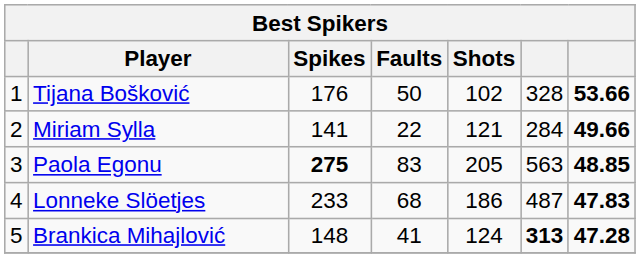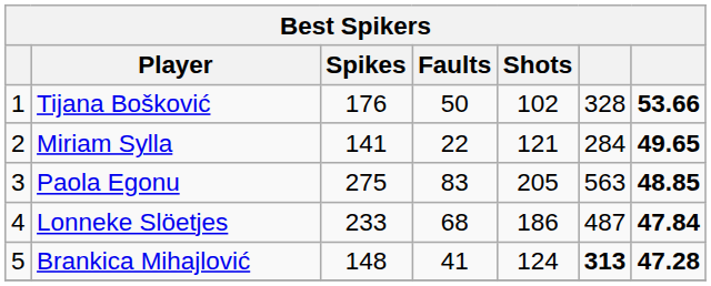Miriam Sylla | column 7: 49.66 -> 49.65
Paola Egonu | Spikes: bold -> normal
Lonneke Slöetjes | column 7: 47.83 -> 47.84
